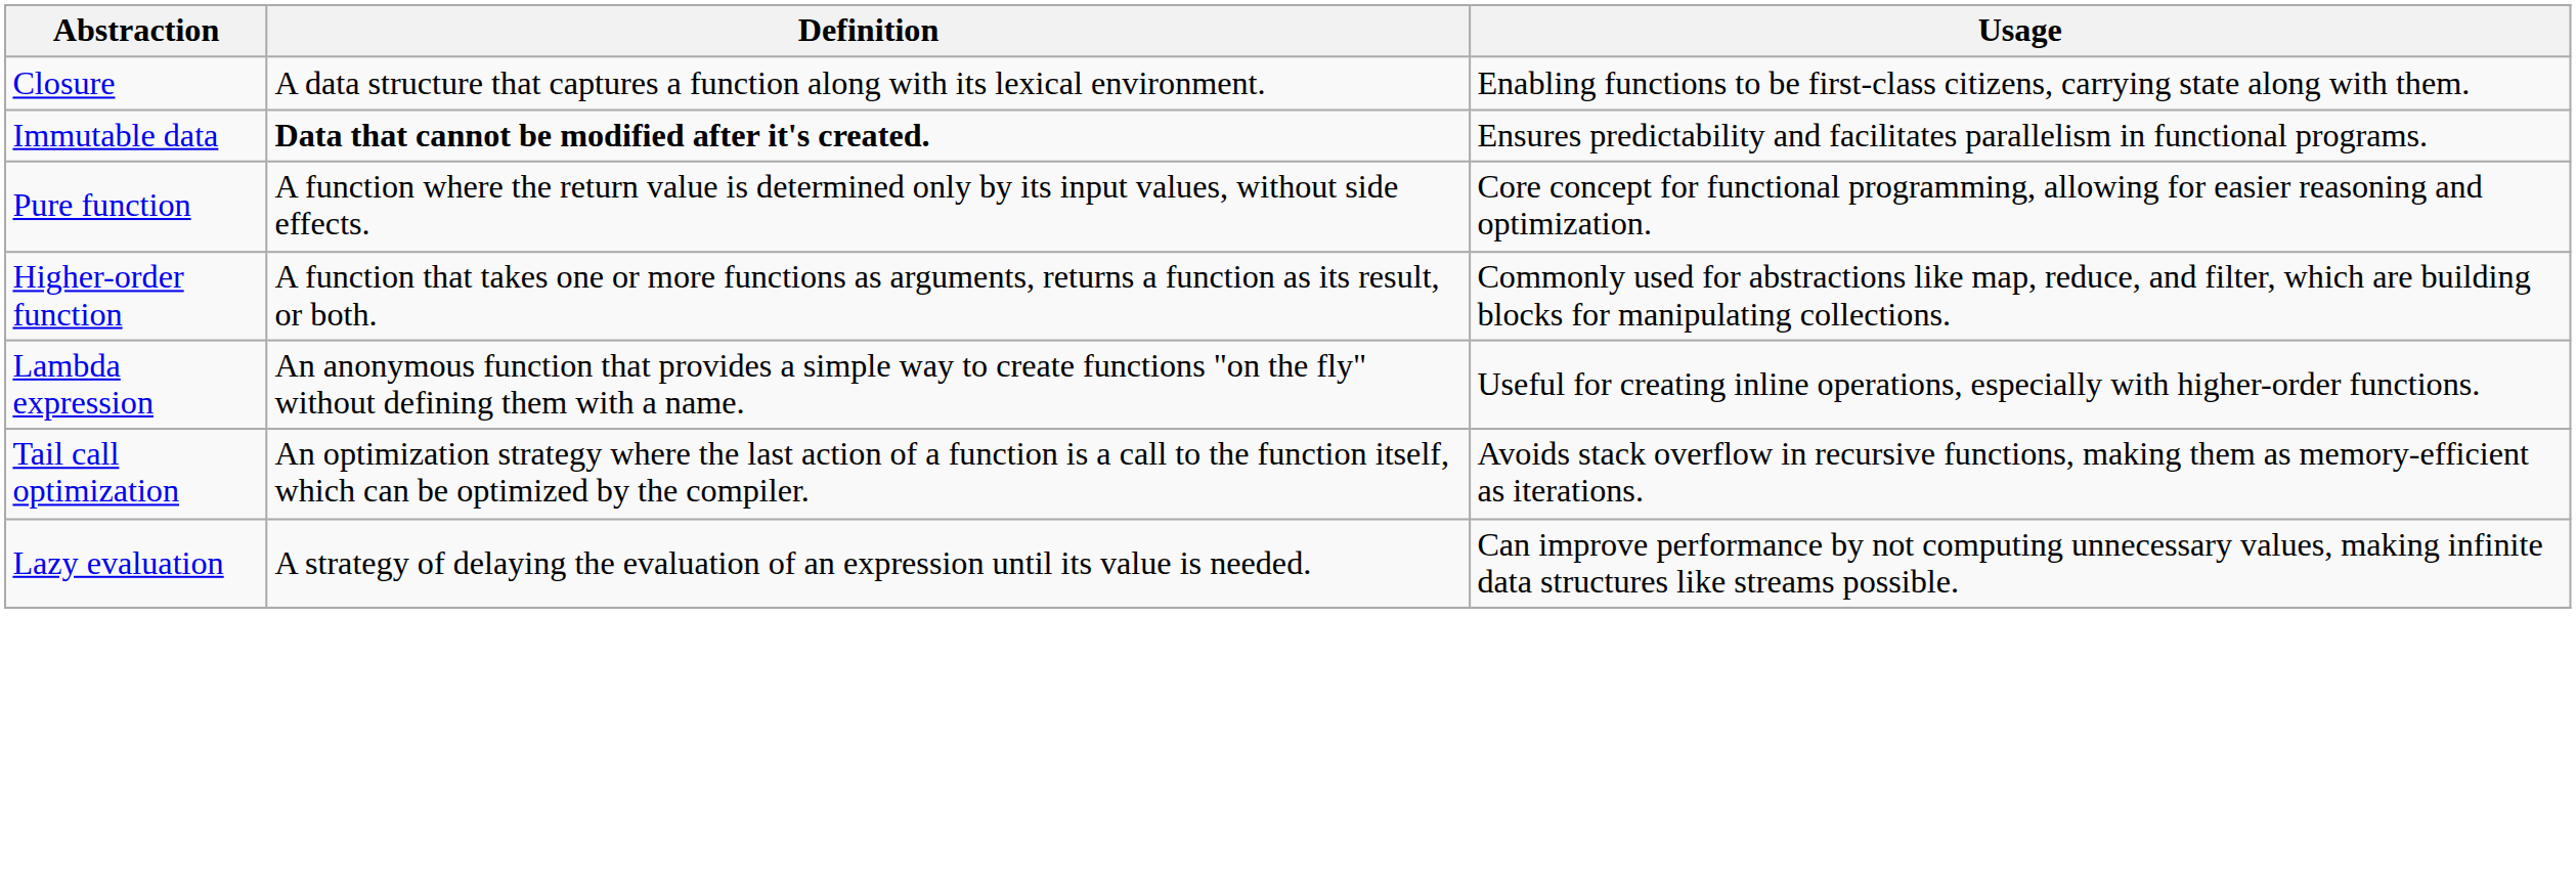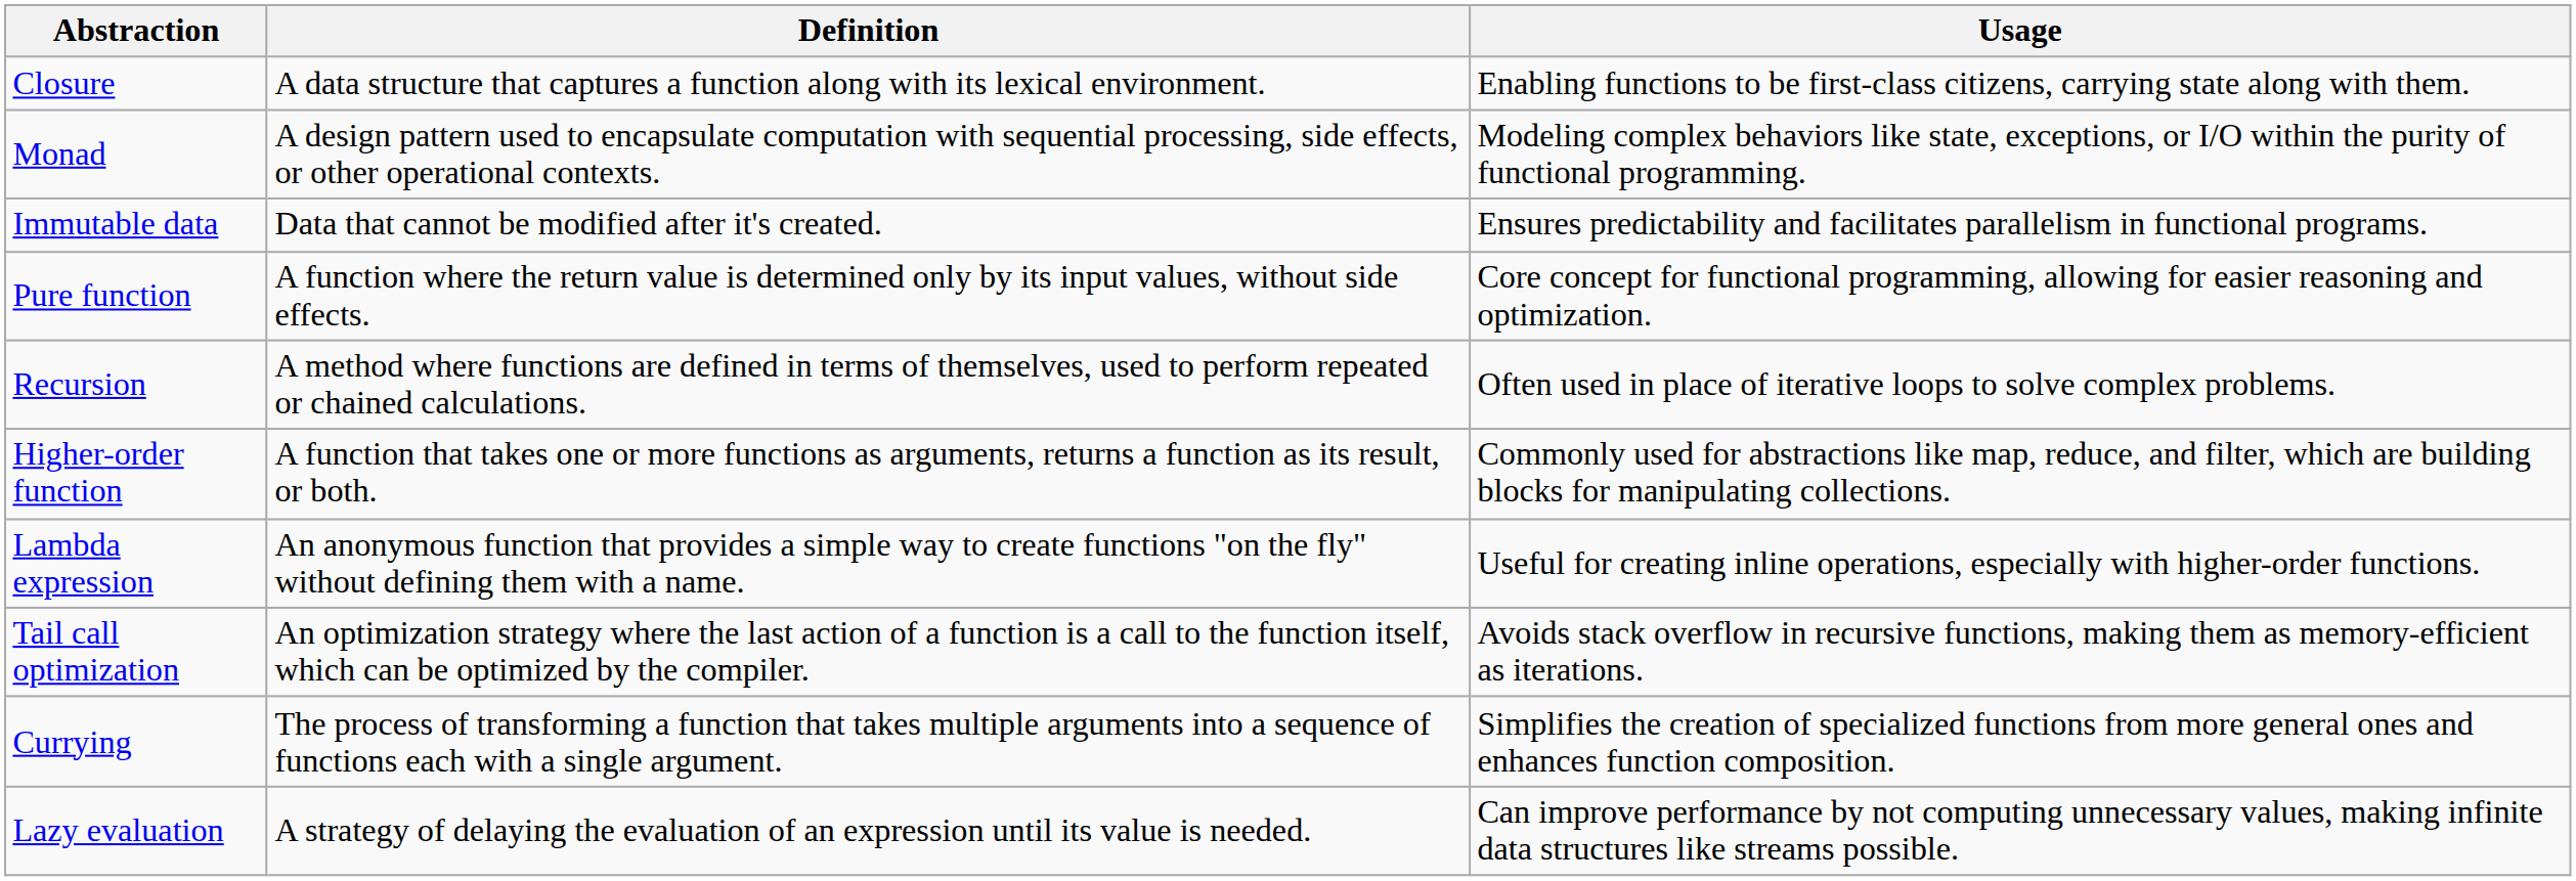+ row: Monad | A design pattern used to encapsulate computation with sequential processing, side effects, or other operational contexts. | Modeling complex behaviors like state, exceptions, or I/O within the purity of functional programming.
Immutable data | Definition: bold -> normal
+ row: Recursion | A method where functions are defined in terms of themselves, used to perform repeated or chained calculations. | Often used in place of iterative loops to solve complex problems.
+ row: Currying | The process of transforming a function that takes multiple arguments into a sequence of functions each with a single argument. | Simplifies the creation of specialized functions from more general ones and enhances function composition.
